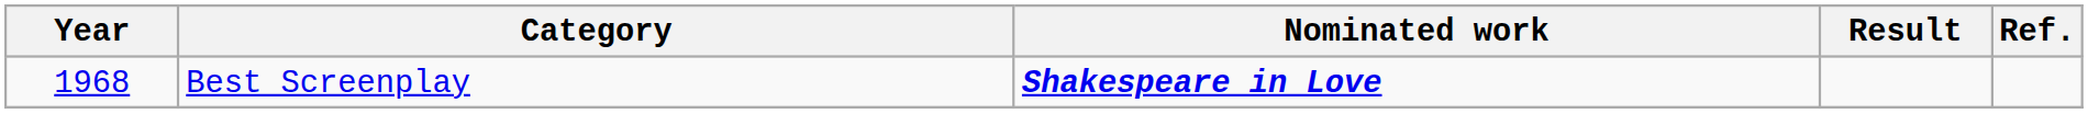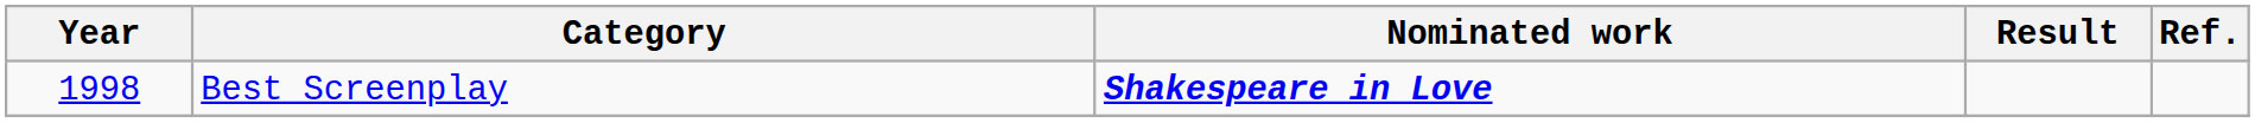Best Screenplay | Year: 1968 -> 1998
